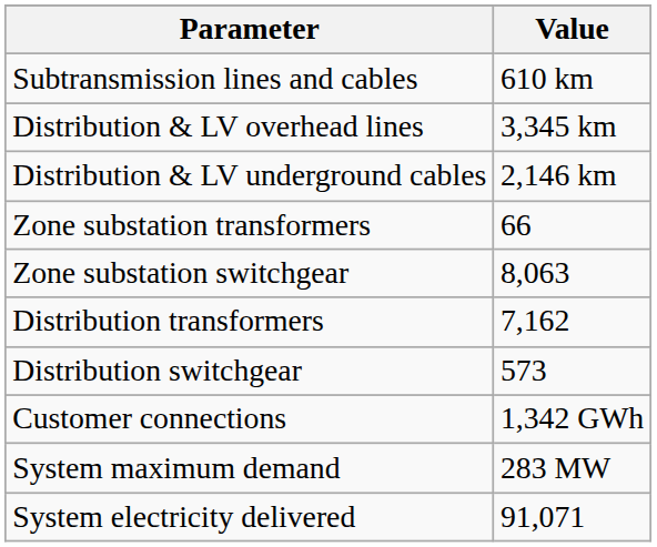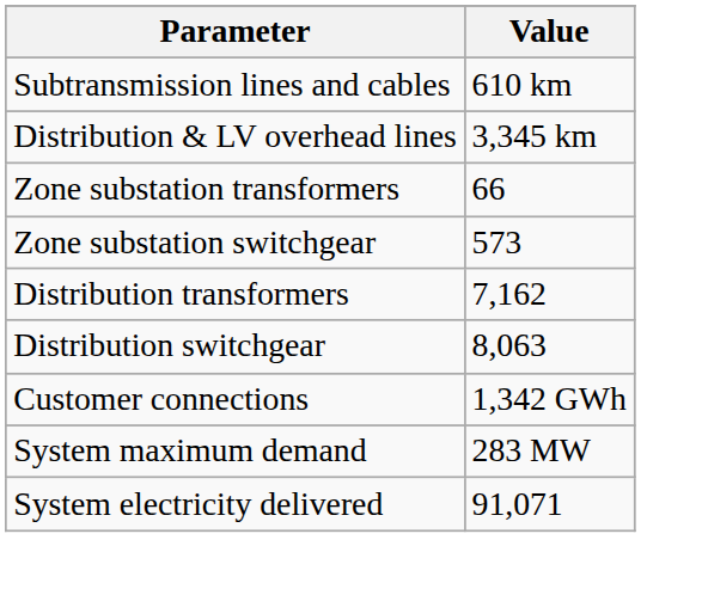- row: Distribution & LV underground cables | 2,146 km
Zone substation switchgear | Value: 8,063 -> 573
Distribution switchgear | Value: 573 -> 8,063
